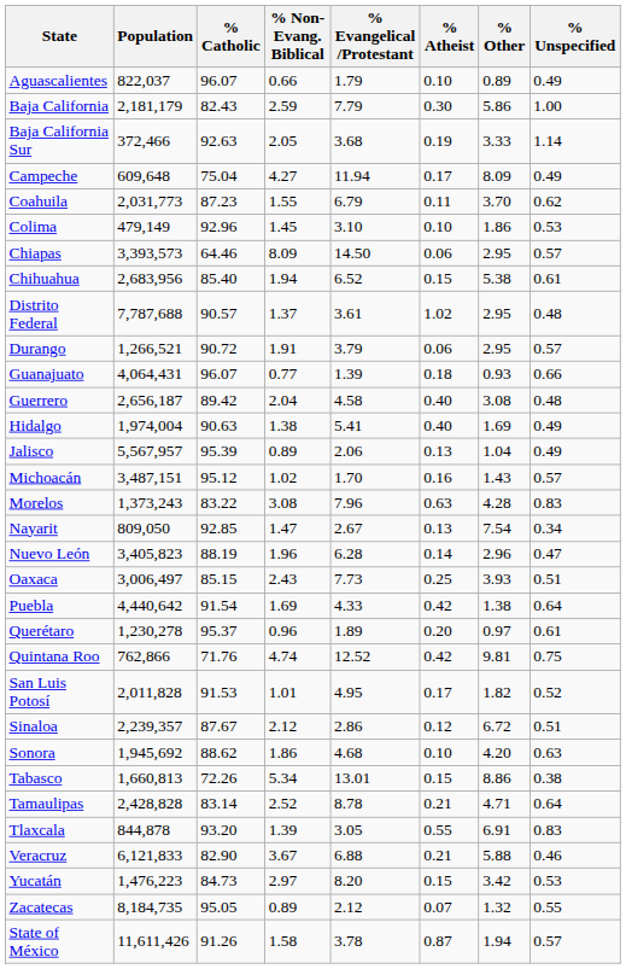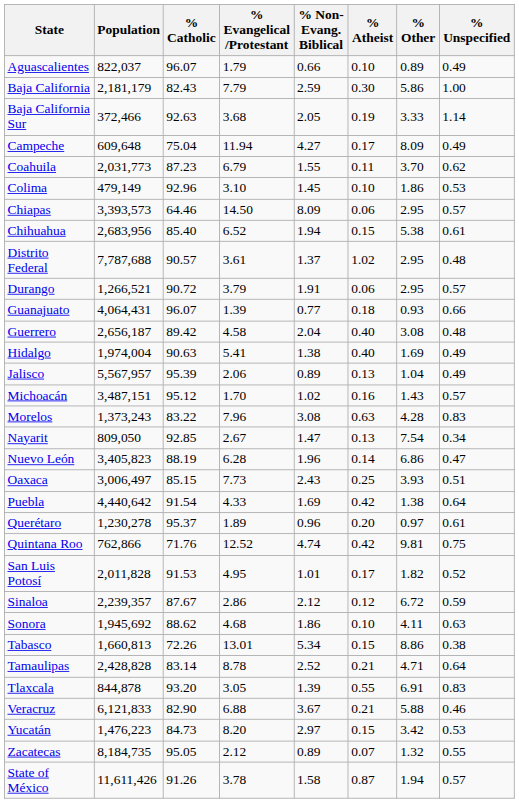columns swapped: % Evangelical /Protestant <-> % Non-Evang. Biblical
Nuevo León | % Other: 2.96 -> 6.86
Sinaloa | % Unspecified: 0.51 -> 0.59
Sonora | % Other: 4.20 -> 4.11
